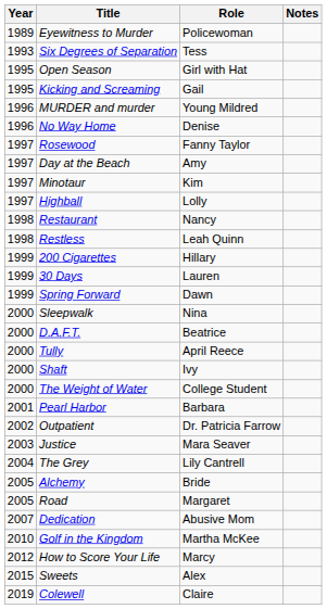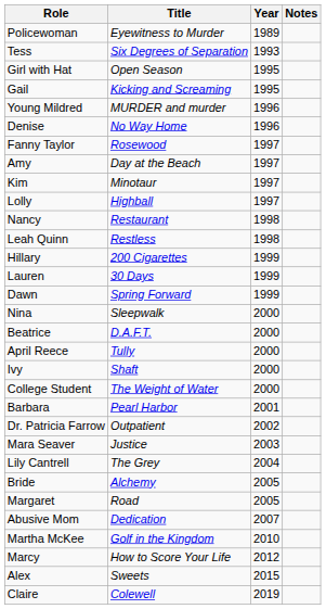columns swapped: Year <-> Role
